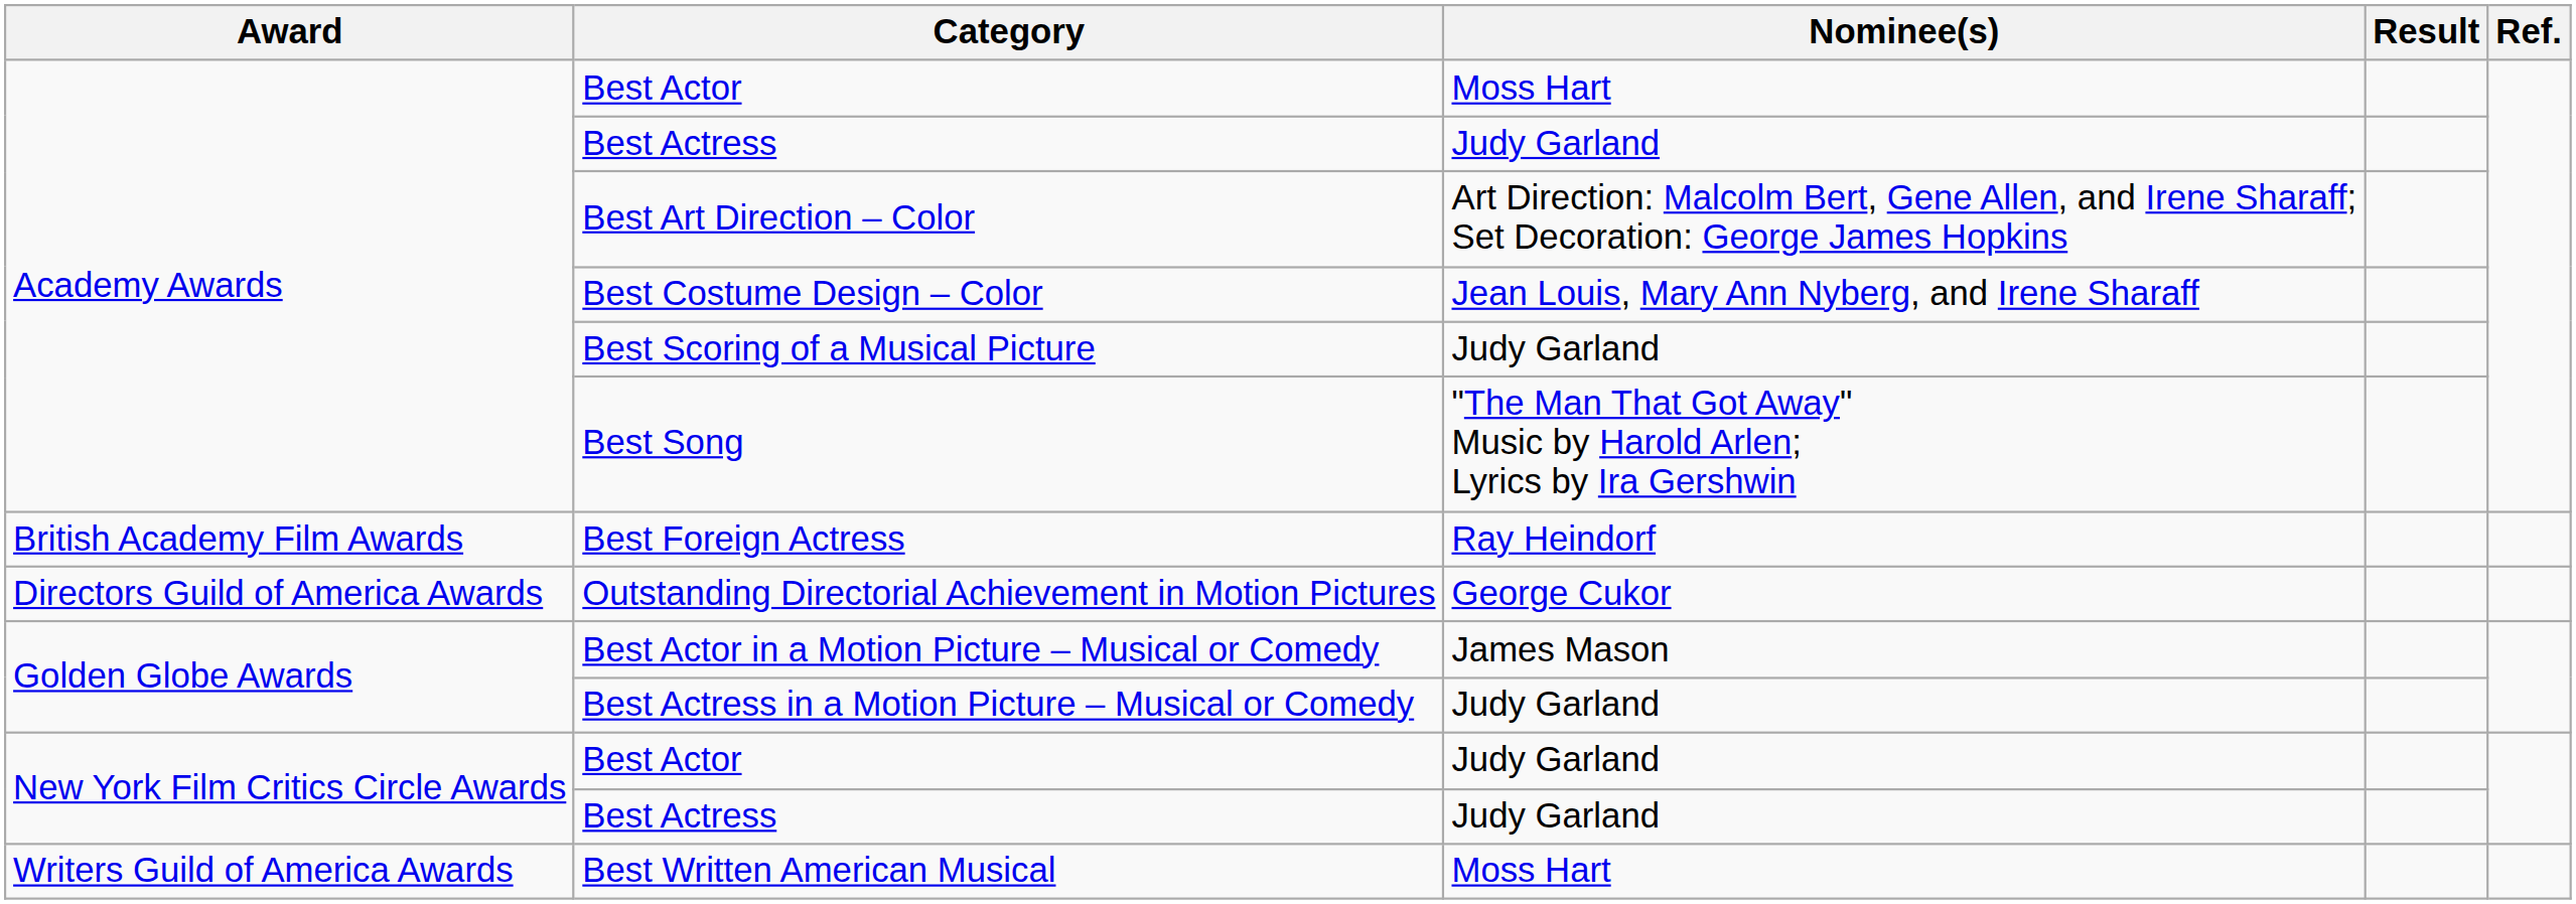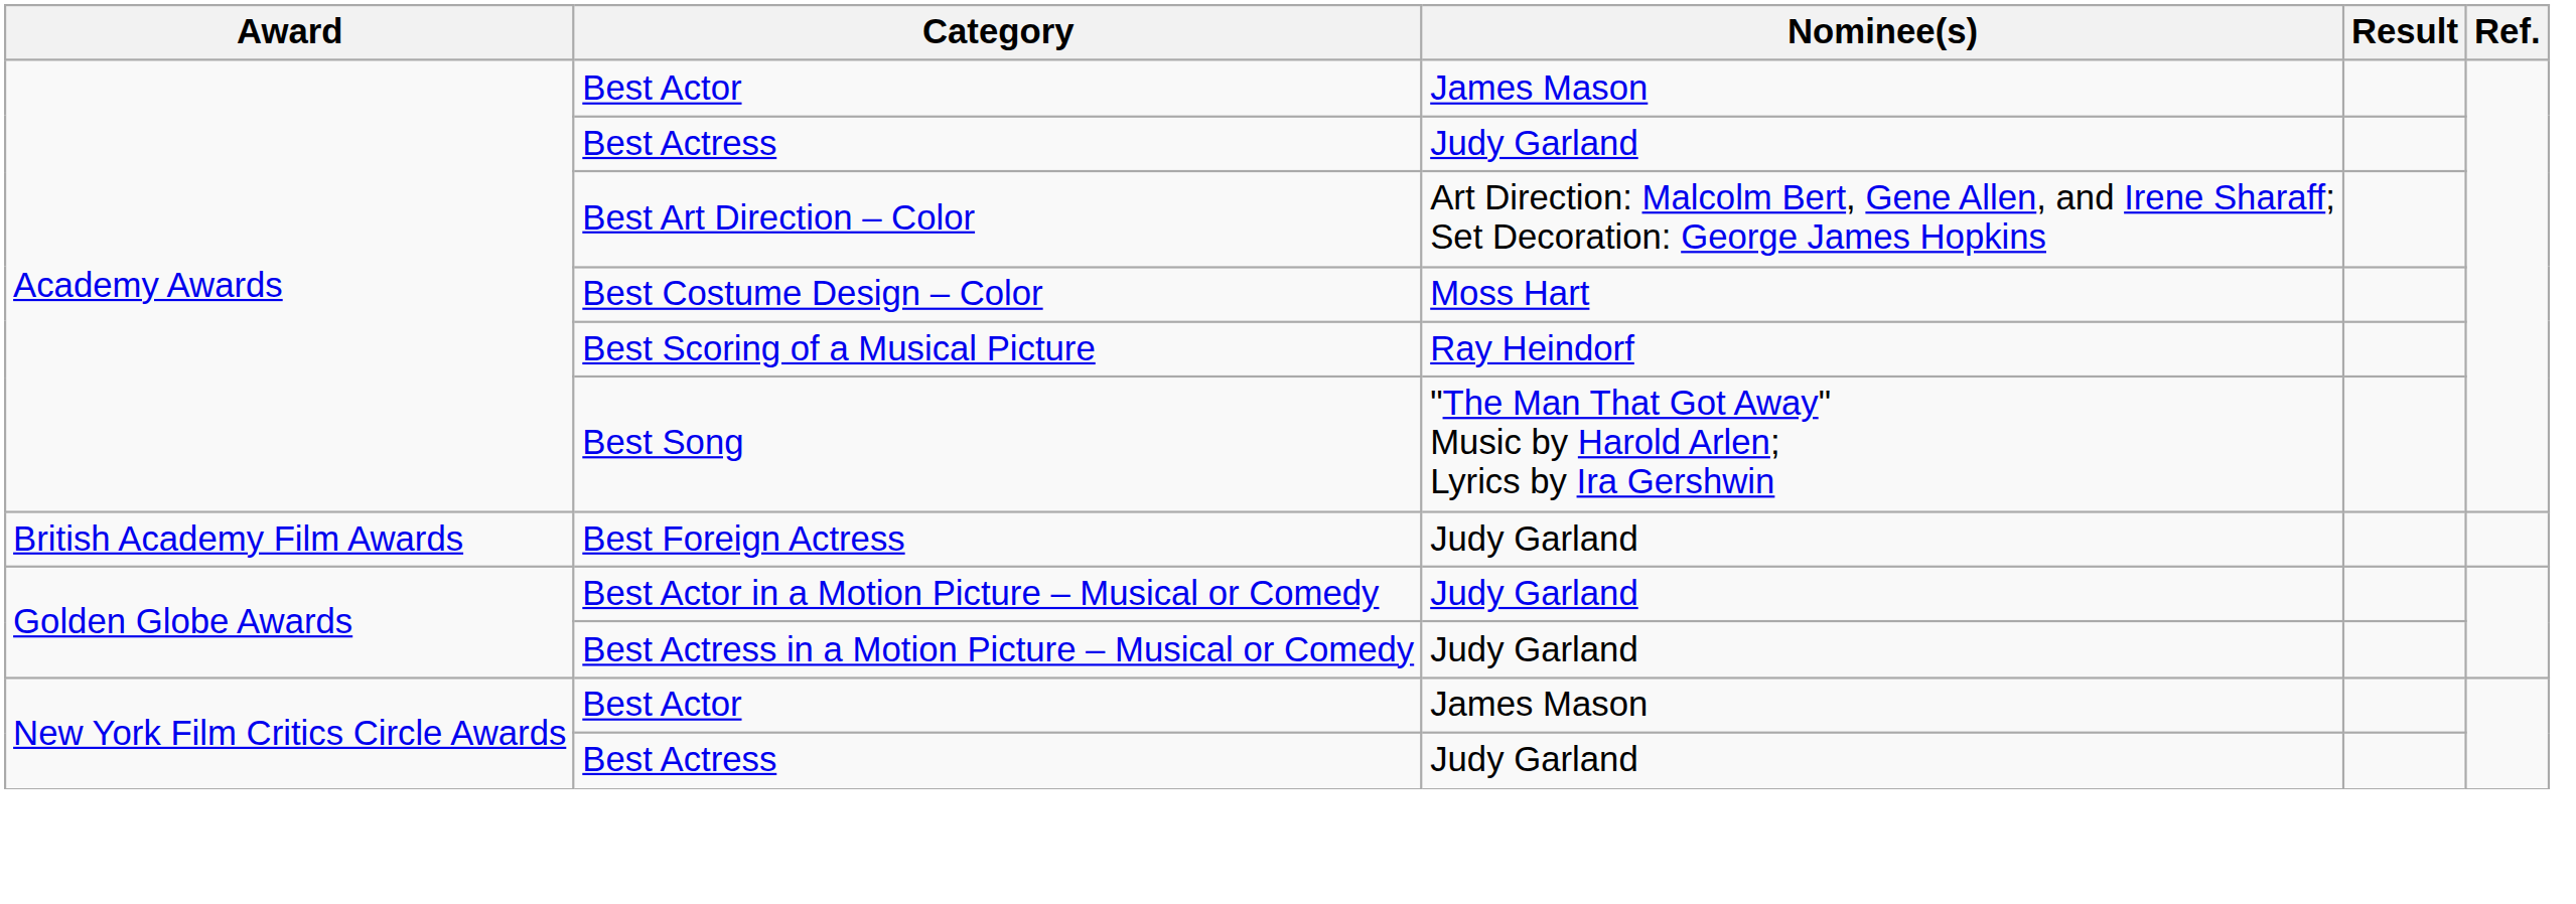Academy Awards / Best Actor | Nominee(s): Moss Hart -> James Mason
Best Costume Design – Color | Nominee(s): Jean Louis, Mary Ann Nyberg, and Irene Sharaff -> Moss Hart
Best Scoring of a Musical Picture | Nominee(s): Judy Garland -> Ray Heindorf
Best Foreign Actress | Nominee(s): Ray Heindorf -> Judy Garland
- row: Directors Guild of America Awards | Outstanding Directorial Achievement in Motion Pictures | George Cukor
Best Actor in a Motion Picture – Musical or Comedy | Nominee(s): James Mason -> Judy Garland
New York Film Critics Circle Awards / Best Actor | Nominee(s): Judy Garland -> James Mason
- row: Writers Guild of America Awards | Best Written American Musical | Moss Hart
